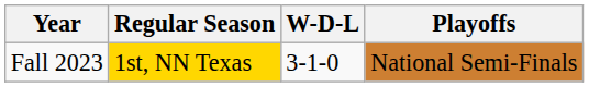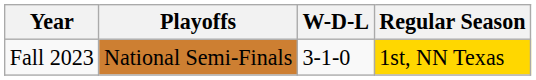columns swapped: Regular Season <-> Playoffs
